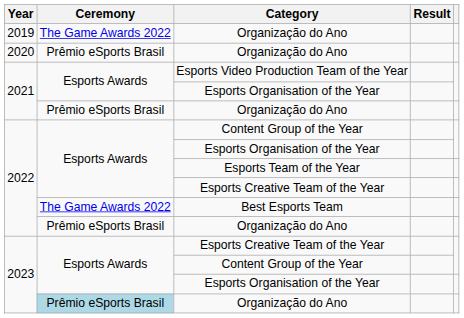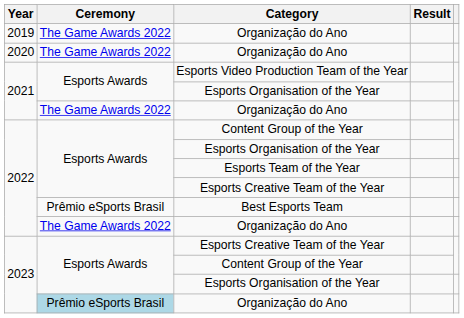2020 / Organização do Ano | Ceremony: Prêmio eSports Brasil -> The Game Awards 2022
2021 / Organização do Ano | Ceremony: Prêmio eSports Brasil -> The Game Awards 2022
Best Esports Team | Ceremony: The Game Awards 2022 -> Prêmio eSports Brasil
2022 / Organização do Ano | Ceremony: Prêmio eSports Brasil -> The Game Awards 2022
